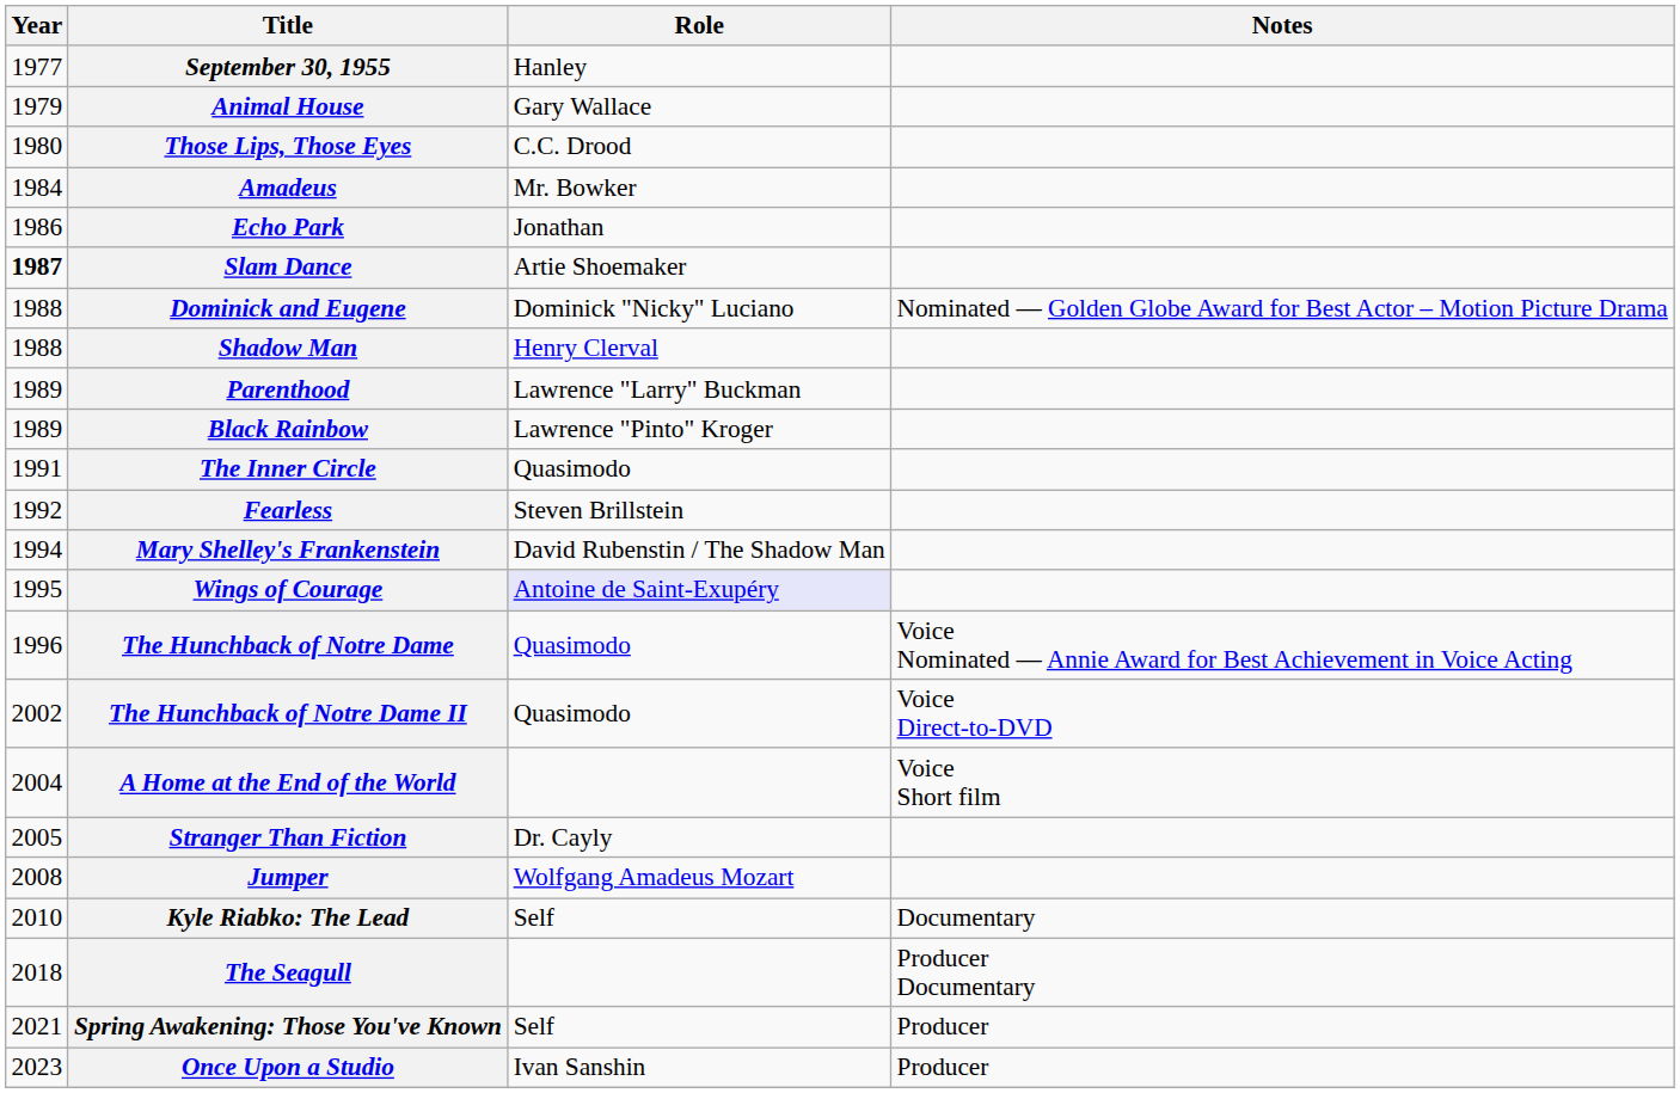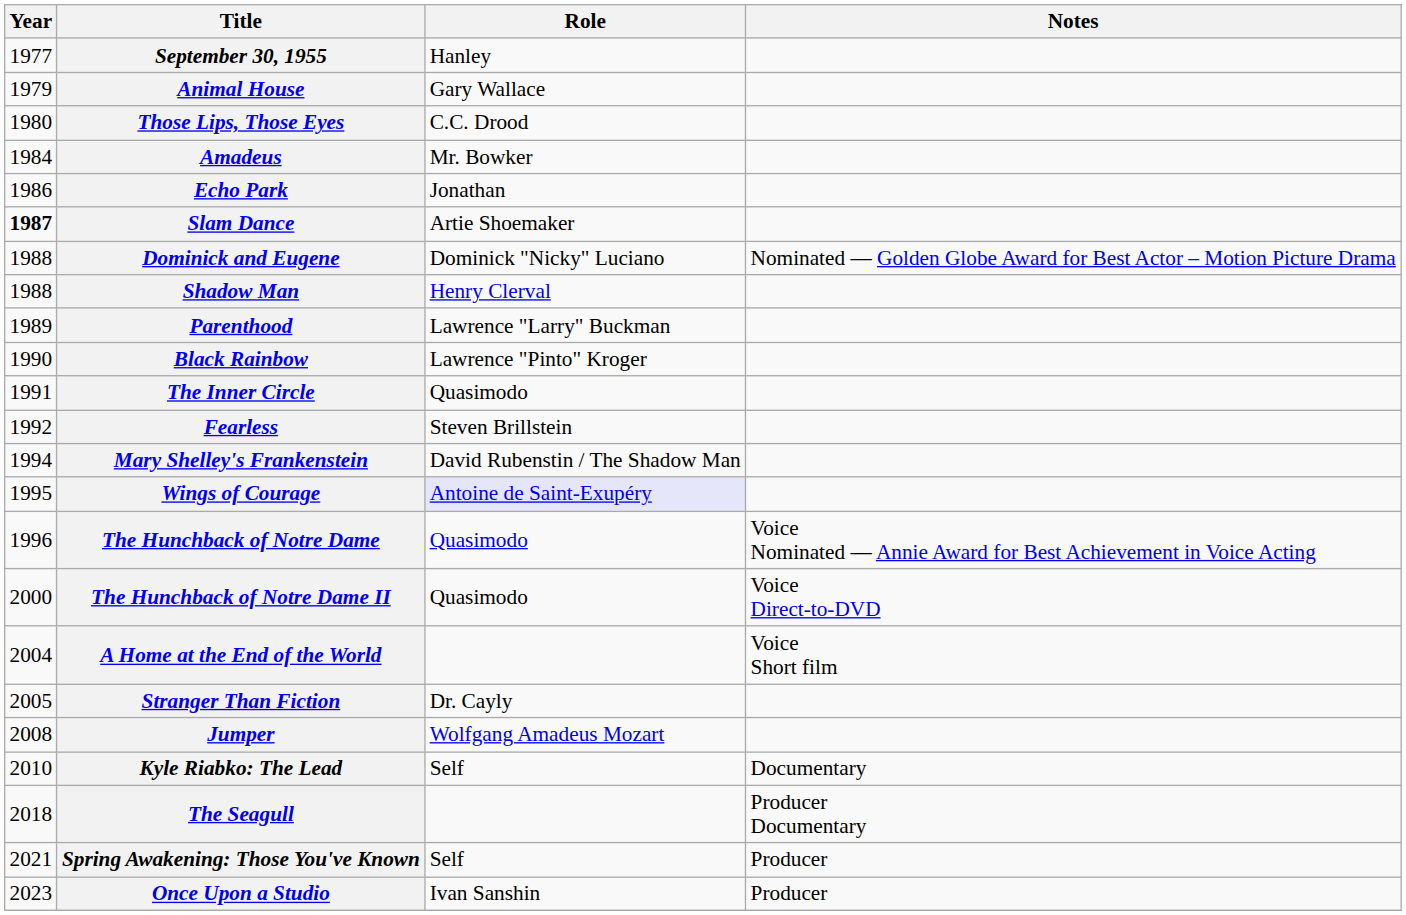Black Rainbow | Year: 1989 -> 1990
The Hunchback of Notre Dame II | Year: 2002 -> 2000
